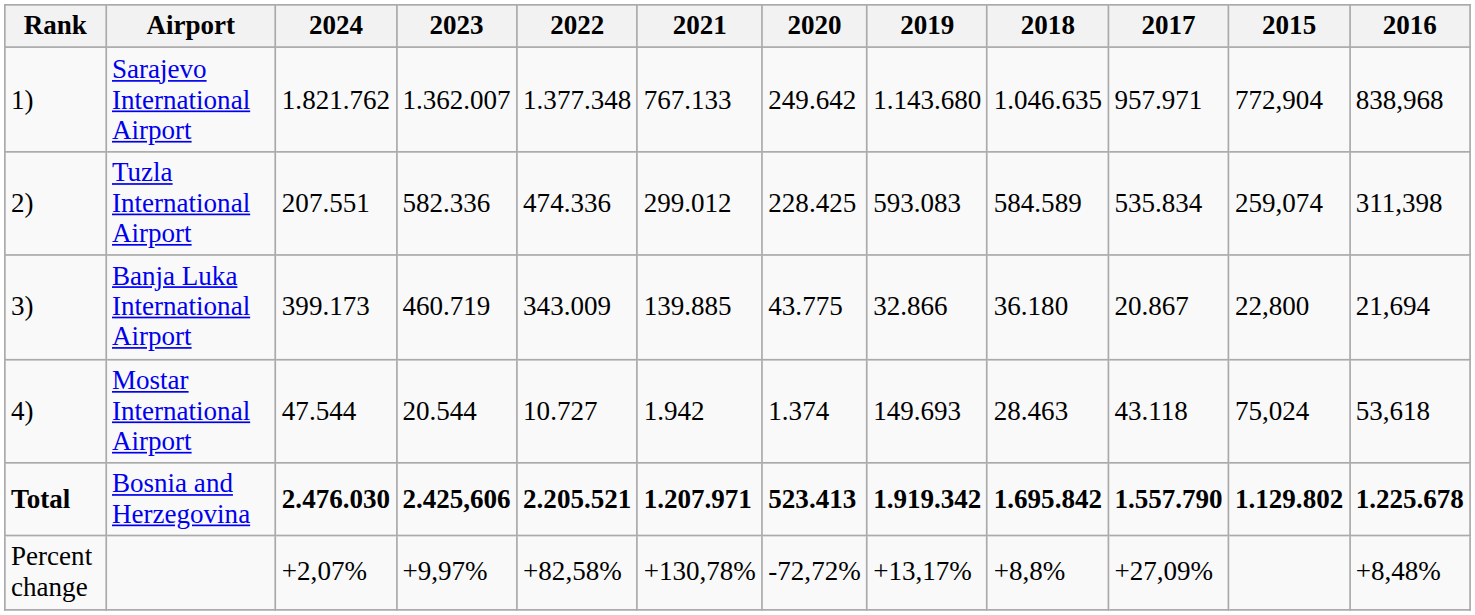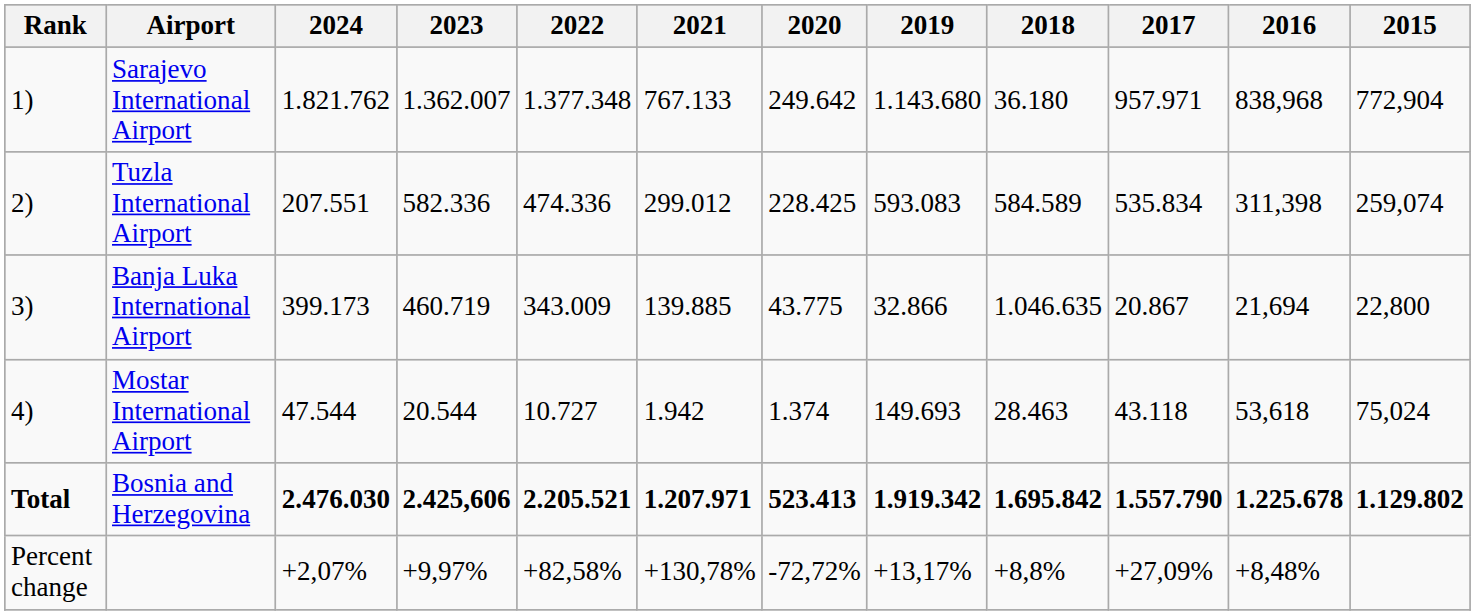columns swapped: 2016 <-> 2015
Sarajevo International Airport | 2018: 1.046.635 -> 36.180
Banja Luka International Airport | 2018: 36.180 -> 1.046.635
